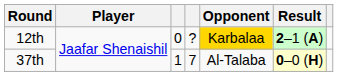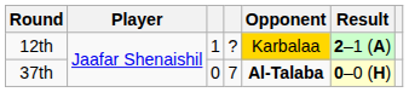12th | column 3: 0 -> 1
37th | column 3: 1 -> 0
37th | Opponent: normal -> bold
